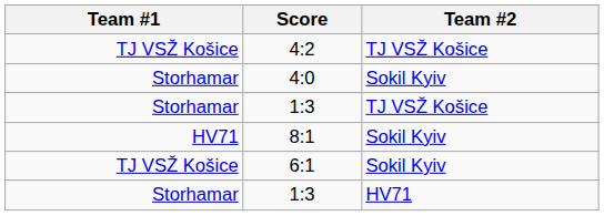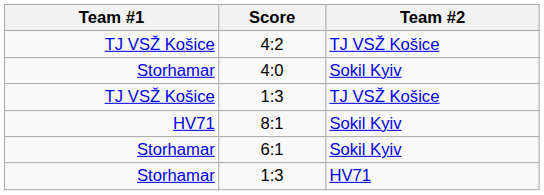1:3 / TJ VSŽ Košice | Team #1: Storhamar -> TJ VSŽ Košice
6:1 | Team #1: TJ VSŽ Košice -> Storhamar
